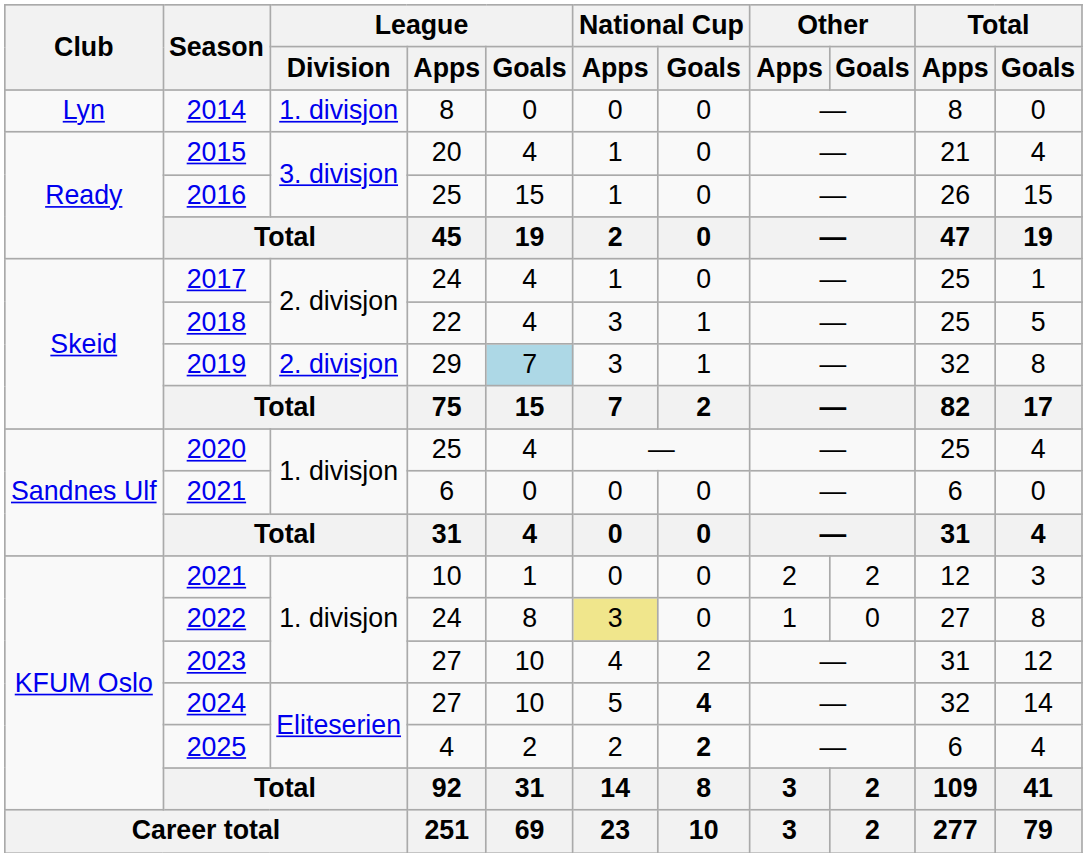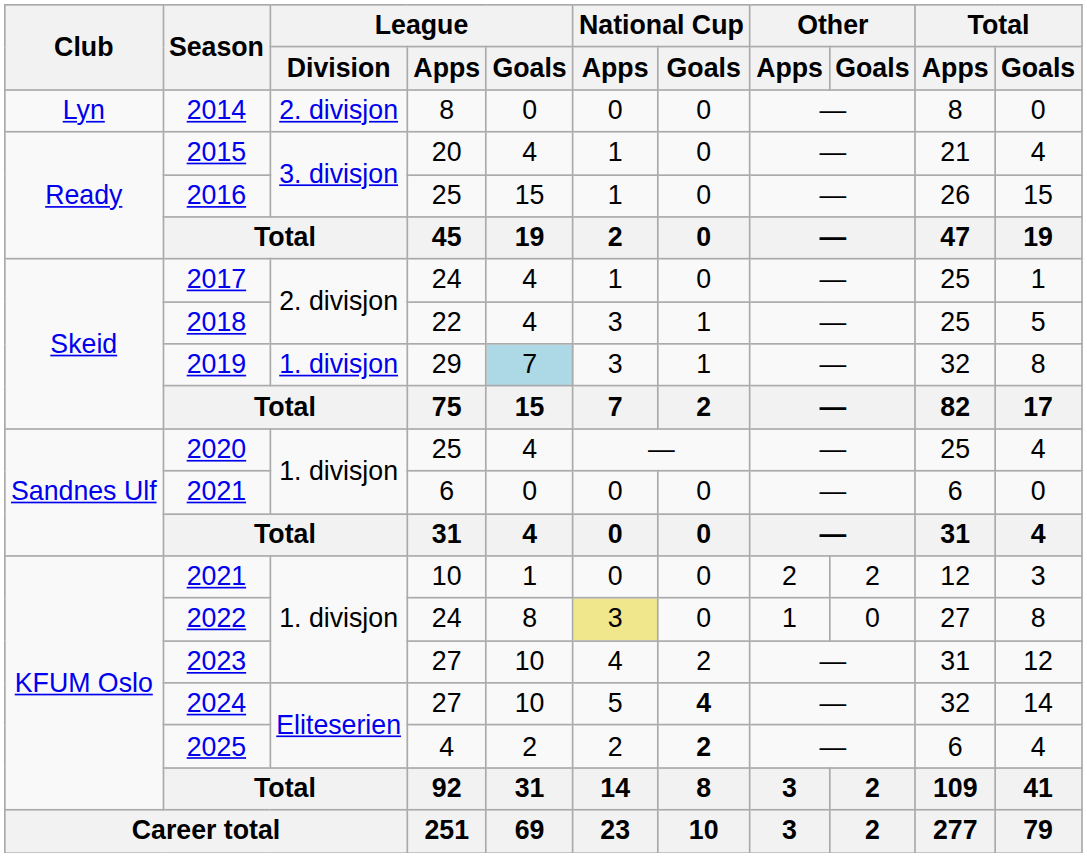2014 | League / Division: 1. divisjon -> 2. divisjon
2019 | League / Division: 2. divisjon -> 1. divisjon
